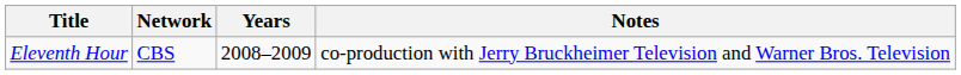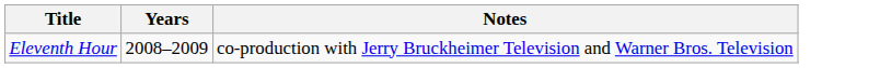- column: Network | CBS
